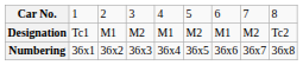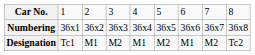rows swapped: Designation <-> Numbering
